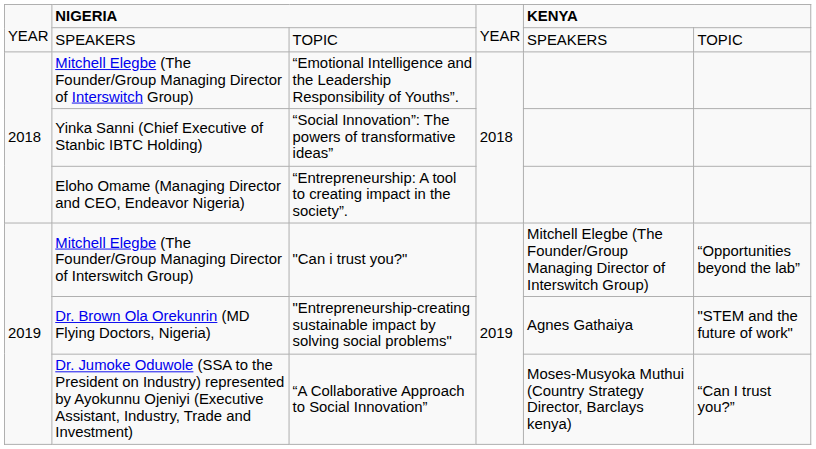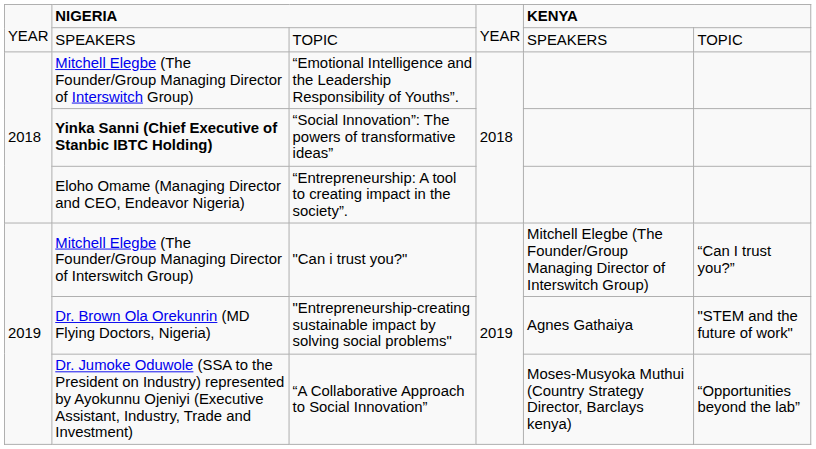“Social Innovation”: The powers of transformative ideas” | column 2: normal -> bold
"Can i trust you?" | column 6: “Opportunities beyond the lab” -> “Can I trust you?”
“A Collaborative Approach to Social Innovation” | column 6: “Can I trust you?” -> “Opportunities beyond the lab”
